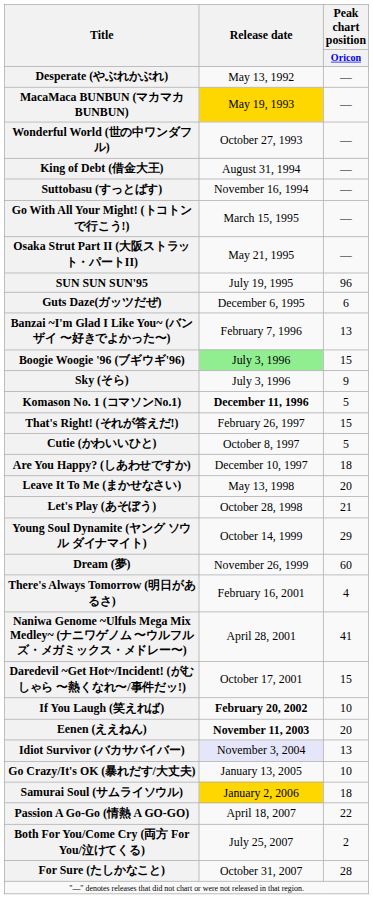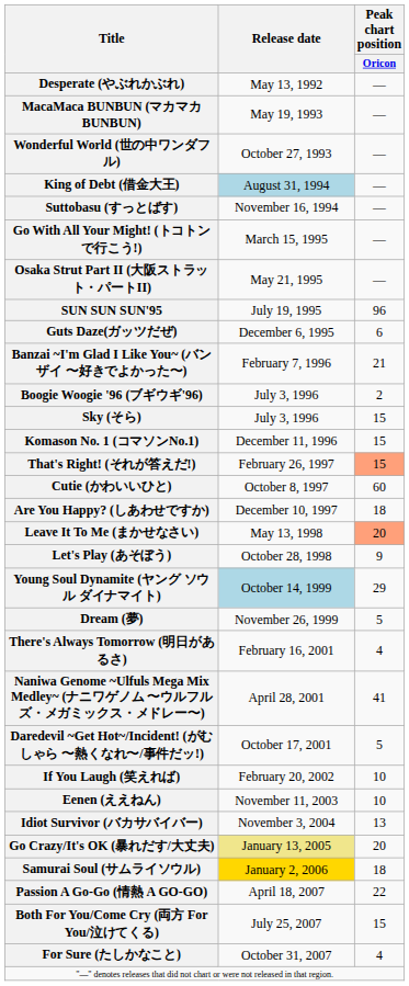MacaMaca BUNBUN (マカマカBUNBUN) | Release date: gold background -> no background
King of Debt (借金大王) | Release date: no background -> lightblue background
Banzai ~I'm Glad I Like You~ (バンザイ 〜好きでよかった〜) | Peak chart position / Oricon: 13 -> 21
Boogie Woogie '96 (ブギウギ'96) | Release date: lightgreen background -> no background
Boogie Woogie '96 (ブギウギ'96) | Peak chart position / Oricon: 15 -> 2
Sky (そら) | Peak chart position / Oricon: 9 -> 15
Komason No. 1 (コマソンNo.1) | Release date: bold -> normal
Komason No. 1 (コマソンNo.1) | Peak chart position / Oricon: 5 -> 15
That's Right! (それが答えだ!) | Peak chart position / Oricon: no background -> lightsalmon background
Cutie (かわいいひと) | Peak chart position / Oricon: 5 -> 60
Leave It To Me (まかせなさい) | Peak chart position / Oricon: no background -> lightsalmon background
Let's Play (あそぼう) | Peak chart position / Oricon: 21 -> 9
Young Soul Dynamite (ヤング ソウル ダイナマイト) | Release date: no background -> lightblue background
Dream (夢) | Peak chart position / Oricon: 60 -> 5
Daredevil ~Get Hot~/Incident! (がむしゃら 〜熱くなれ〜/事件だッ!) | Peak chart position / Oricon: 15 -> 5
If You Laugh (笑えれば) | Release date: bold -> normal
Eenen (ええねん) | Release date: bold -> normal
Eenen (ええねん) | Peak chart position / Oricon: 20 -> 10
Idiot Survivor (バカサバイバー) | Release date: lavender background -> no background
Go Crazy/It's OK (暴れだす/大丈夫) | Release date: no background -> khaki background
Go Crazy/It's OK (暴れだす/大丈夫) | Peak chart position / Oricon: 10 -> 20
Both For You/Come Cry (両方 For You/泣けてくる) | Peak chart position / Oricon: 2 -> 15
For Sure (たしかなこと) | Peak chart position / Oricon: 28 -> 4
